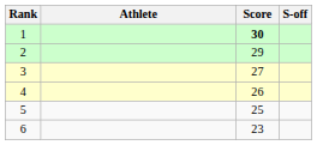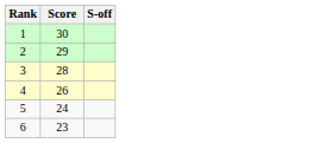- column: Athlete
1 | Score: bold -> normal
3 | Score: 27 -> 28
5 | Score: 25 -> 24
